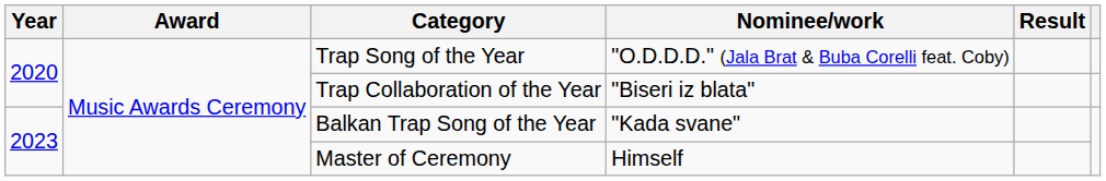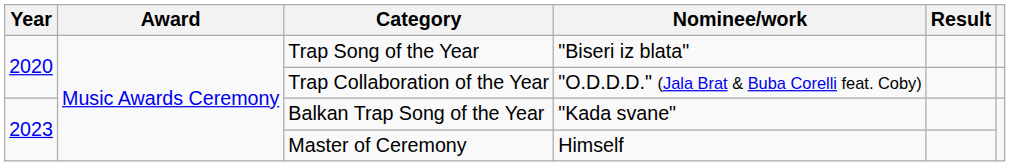Trap Song of the Year | Nominee/work: "O.D.D.D." (Jala Brat & Buba Corelli feat. Coby) -> "Biseri iz blata"
Trap Collaboration of the Year | Nominee/work: "Biseri iz blata" -> "O.D.D.D." (Jala Brat & Buba Corelli feat. Coby)
